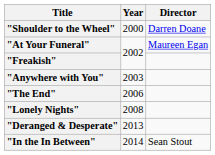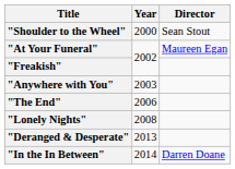"Shoulder to the Wheel" | Director: Darren Doane -> Sean Stout
"In the In Between" | Director: Sean Stout -> Darren Doane
